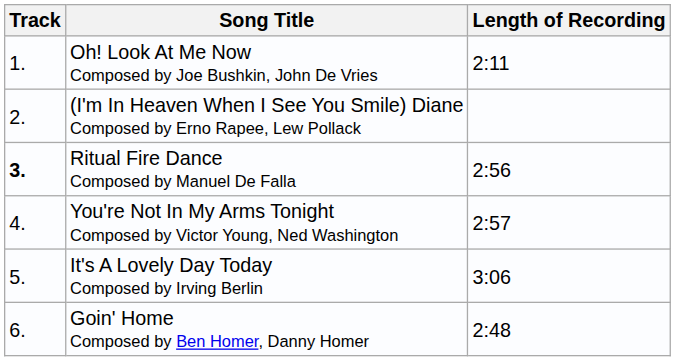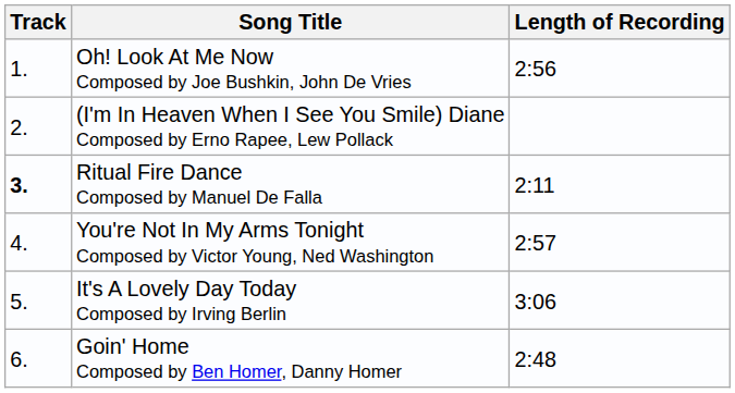Oh! Look At Me Now Composed by Joe Bushkin, John De Vries | Length of Recording: 2:11 -> 2:56
Ritual Fire Dance Composed by Manuel De Falla | Length of Recording: 2:56 -> 2:11
